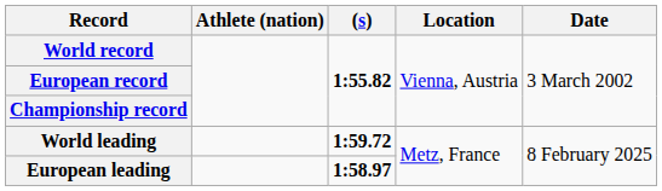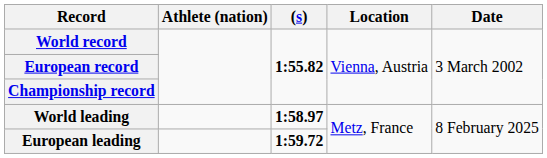World leading | (s): 1:59.72 -> 1:58.97
European leading | (s): 1:58.97 -> 1:59.72
